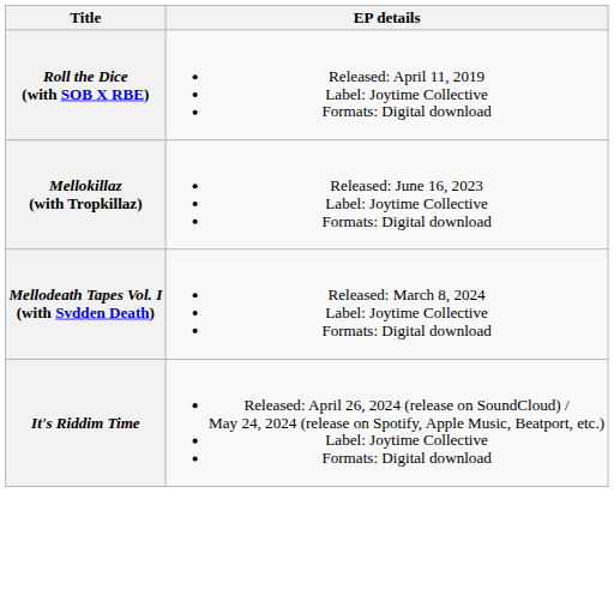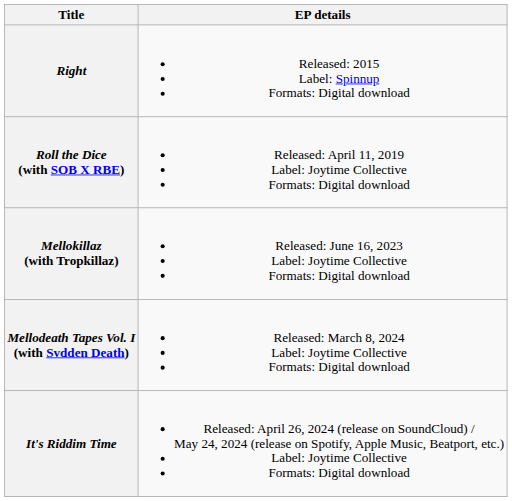+ row: Right | Released: 2015 Label: Spinnup Formats: Digital download
